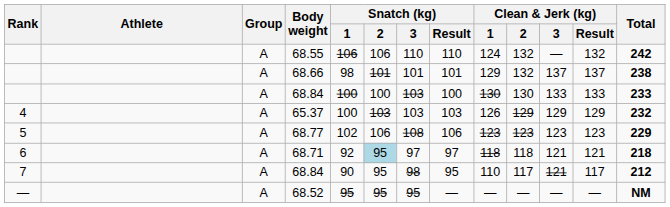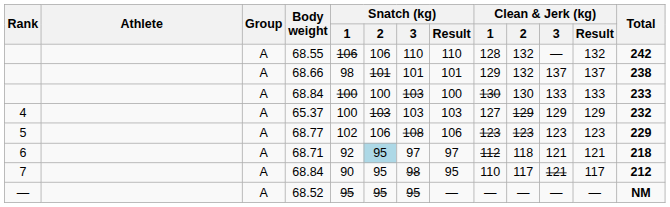68.55 | Clean & Jerk (kg) / 1: 124 -> 128
65.37 | Clean & Jerk (kg) / 1: 126 -> 127
68.71 | Clean & Jerk (kg) / 1: 118 -> 112
